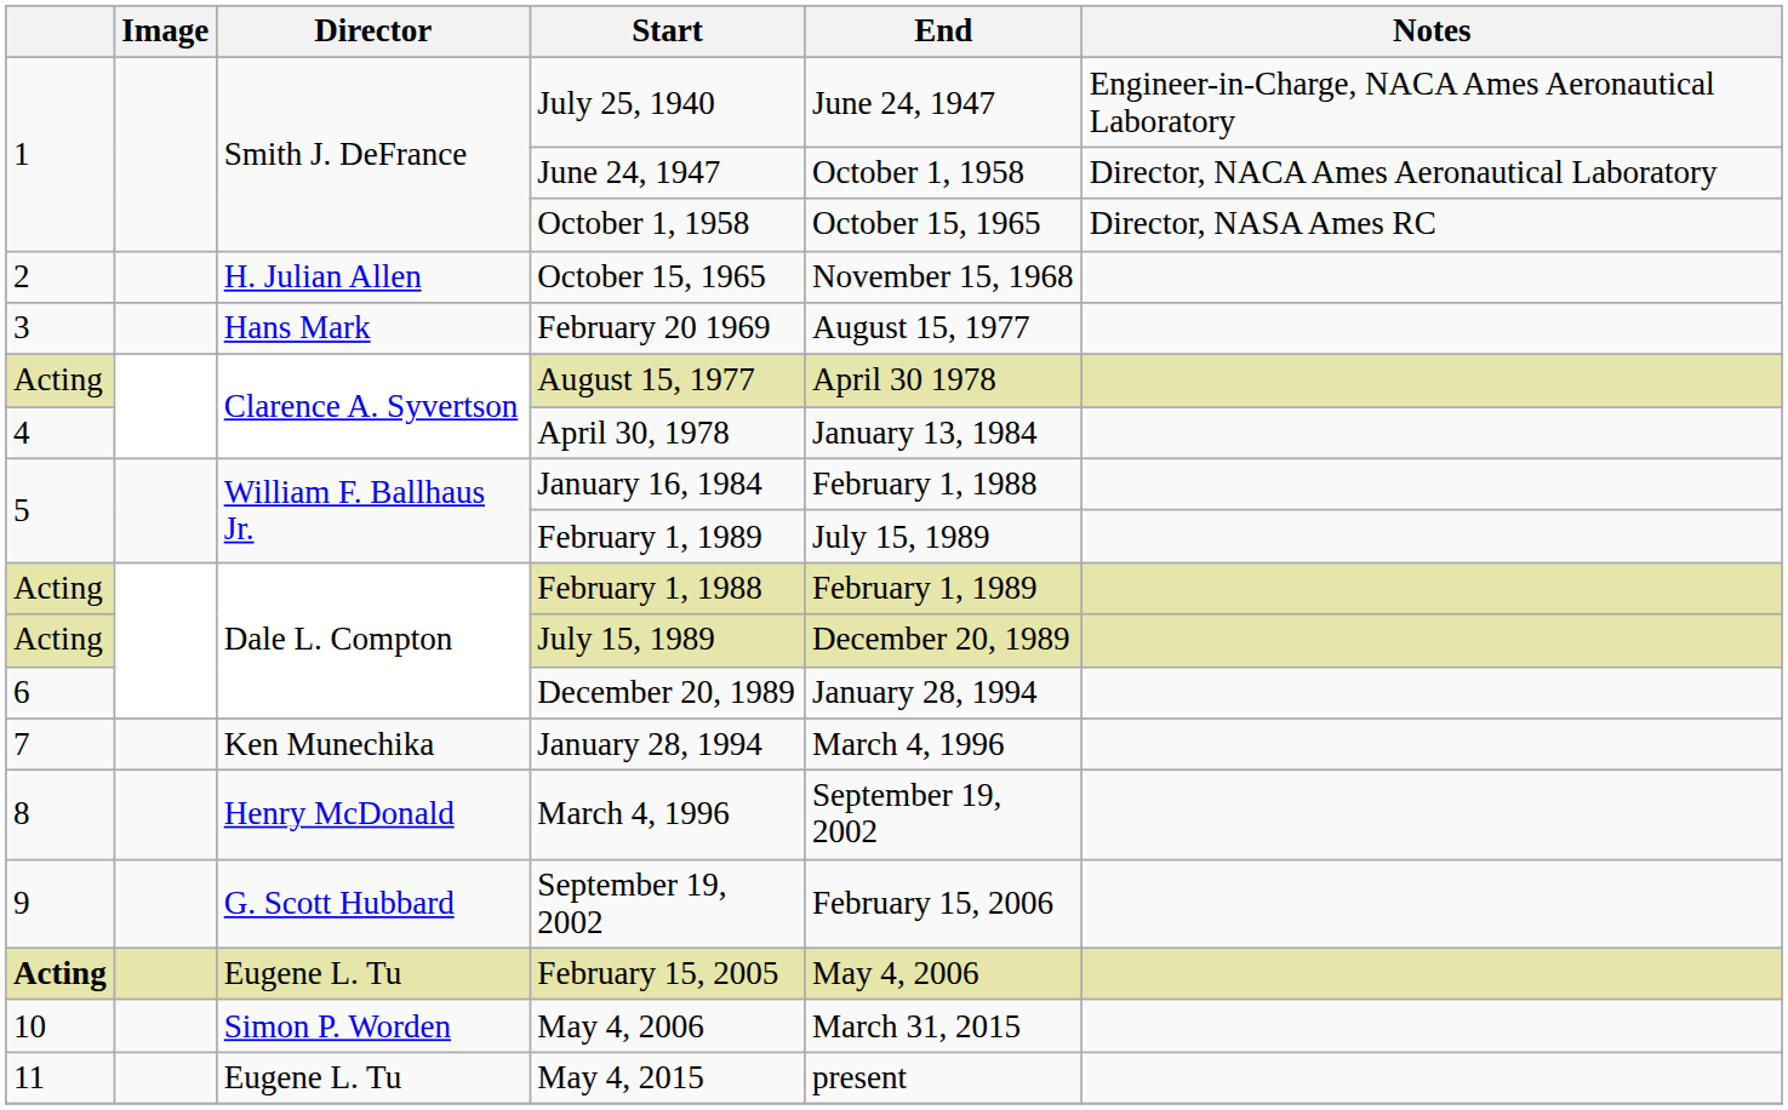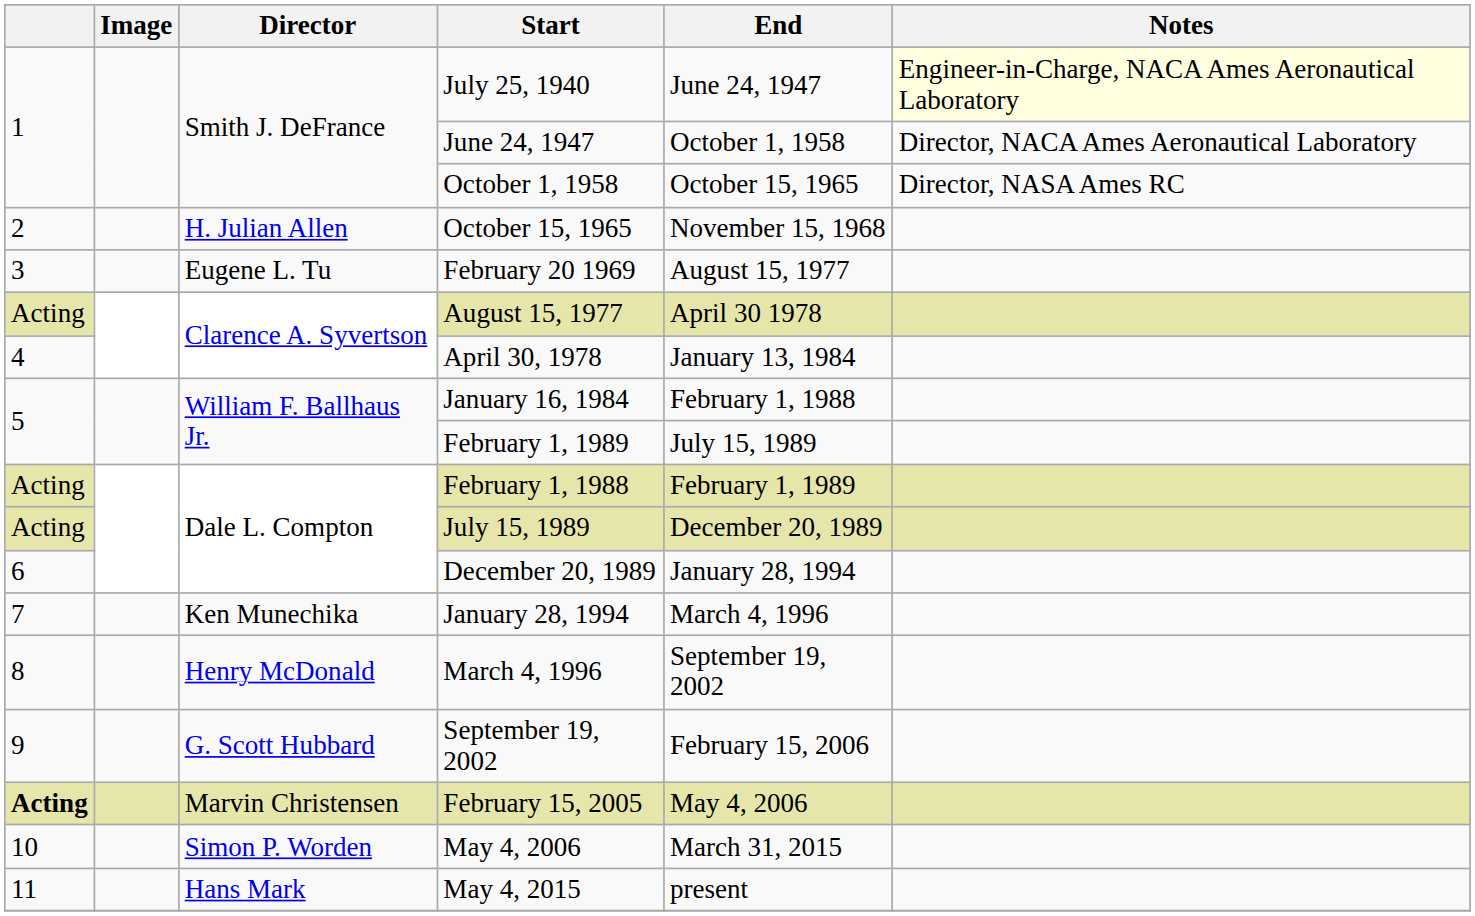July 25, 1940 | Notes: no background -> lightyellow background
February 20 1969 | Director: Hans Mark -> Eugene L. Tu
February 15, 2005 | Director: Eugene L. Tu -> Marvin Christensen
May 4, 2015 | Director: Eugene L. Tu -> Hans Mark
